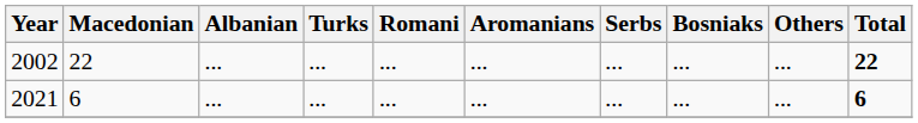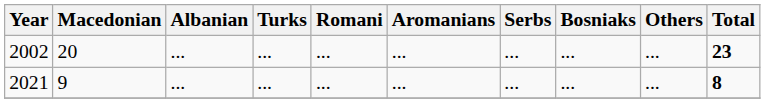2002 | Macedonian: 22 -> 20
2002 | Total: 22 -> 23
2021 | Macedonian: 6 -> 9
2021 | Total: 6 -> 8
